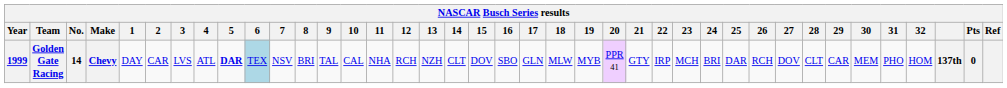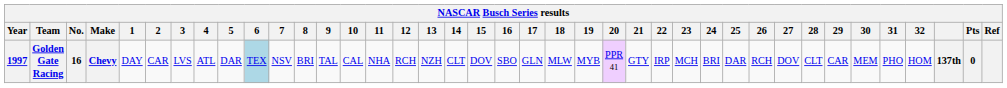Golden Gate Racing | Year: 1999 -> 1997
Golden Gate Racing | No.: 14 -> 16
Golden Gate Racing | 5: bold -> normal
